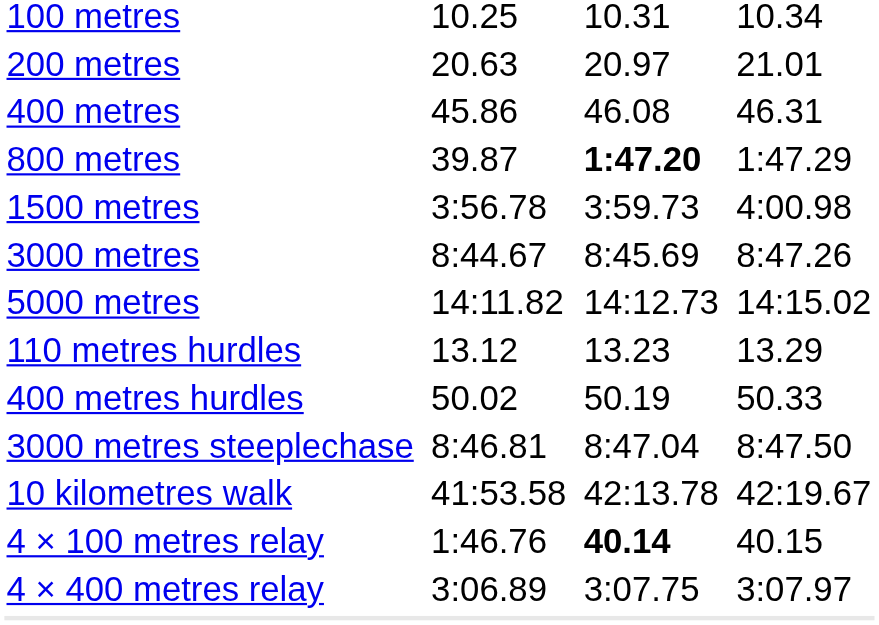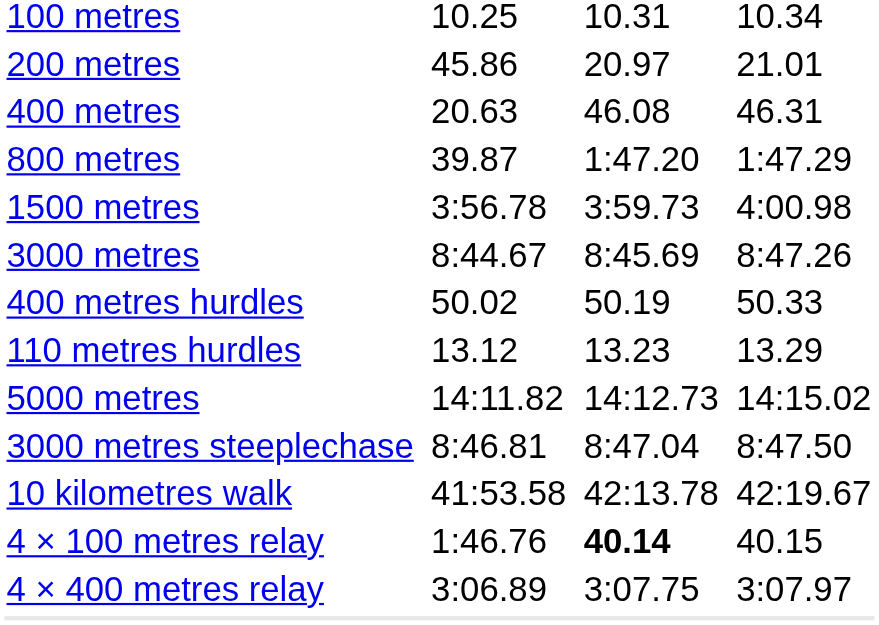200 metres | column 3: 20.63 -> 45.86
400 metres | column 3: 45.86 -> 20.63
800 metres | column 5: bold -> normal
rows swapped: 5000 metres <-> 400 metres hurdles
